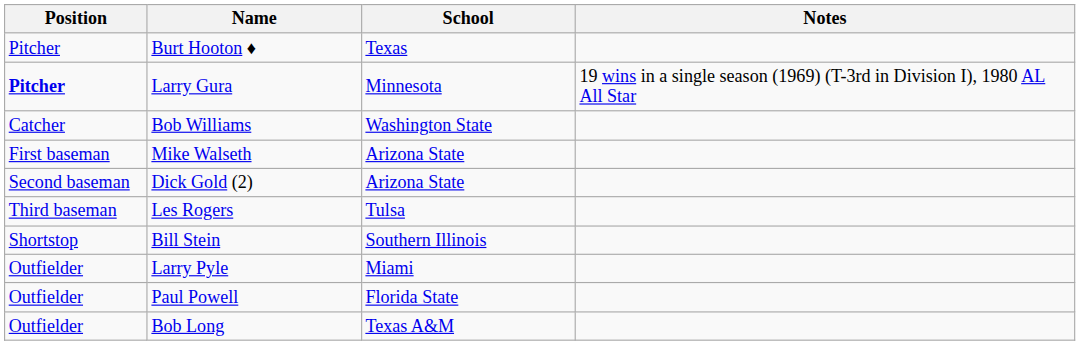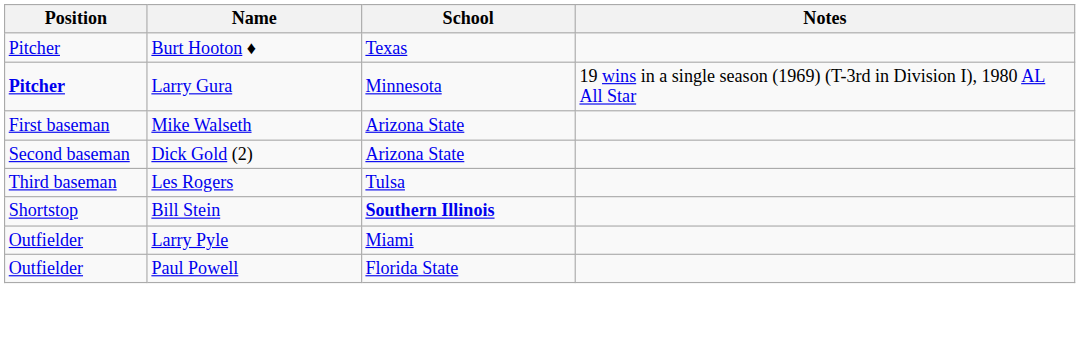- row: Catcher | Bob Williams | Washington State
Bill Stein | School: normal -> bold
- row: Outfielder | Bob Long | Texas A&M
